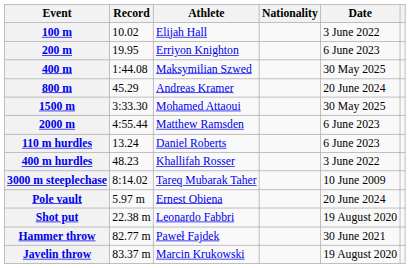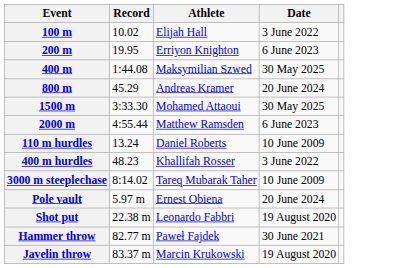- column: Nationality
110 m hurdles | Date: 6 June 2023 -> 10 June 2009
